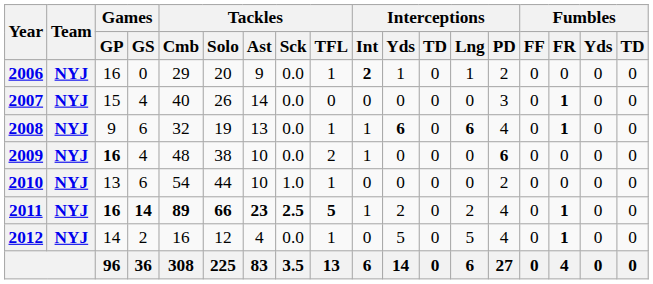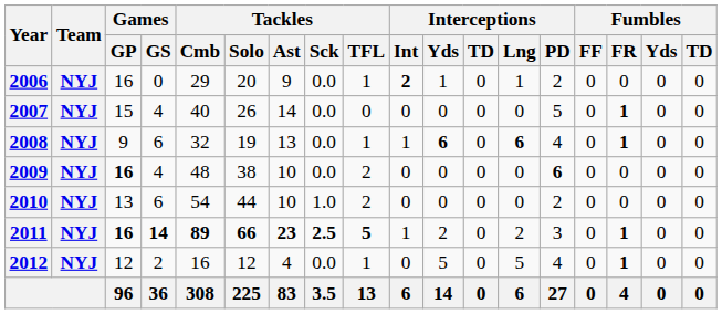2007 | Interceptions / PD: 3 -> 5
2009 | Interceptions / Int: 1 -> 0
2010 | Tackles / TFL: 1 -> 2
2011 | Interceptions / PD: 4 -> 3
2012 | Games / GP: 14 -> 12
